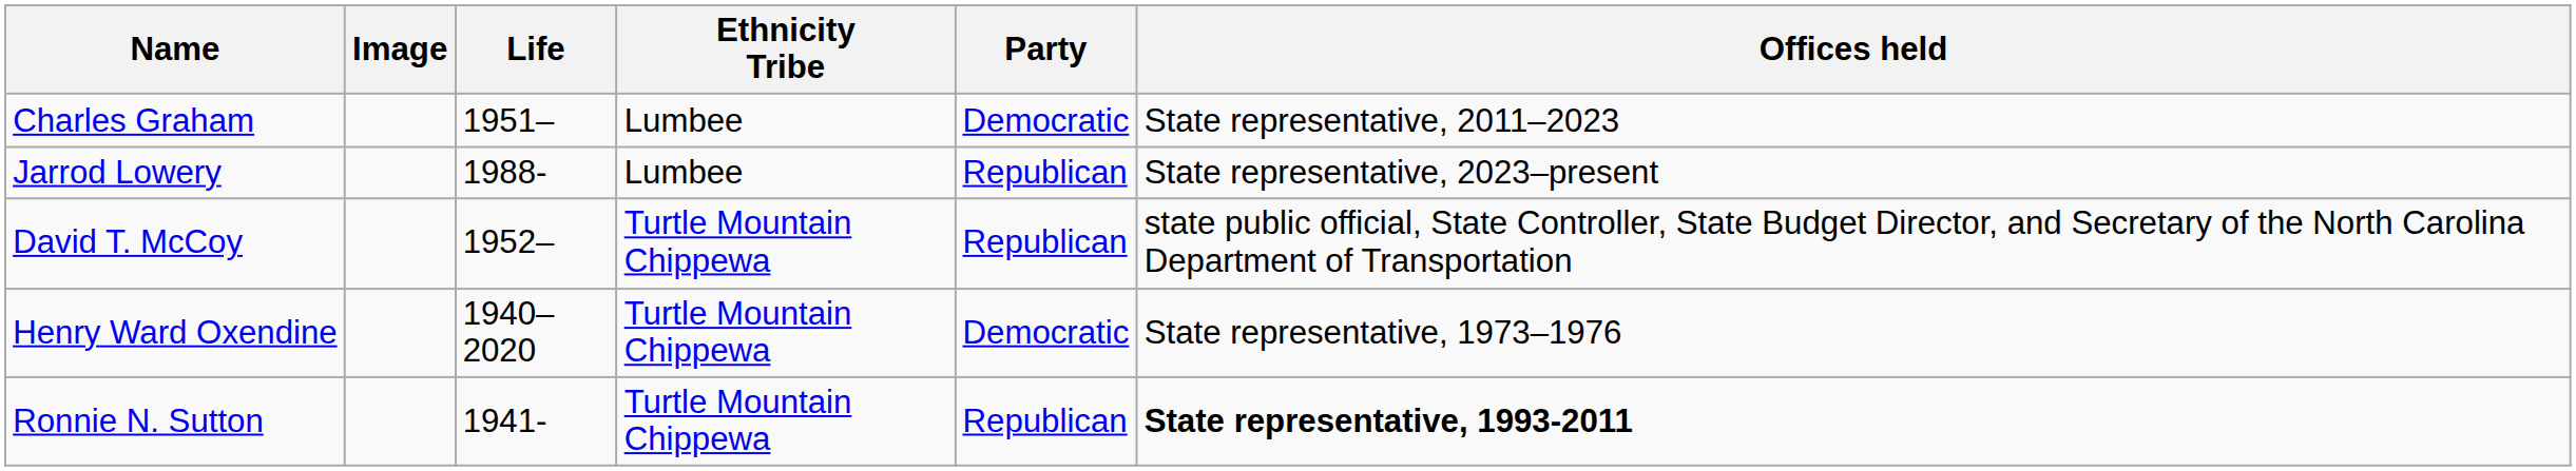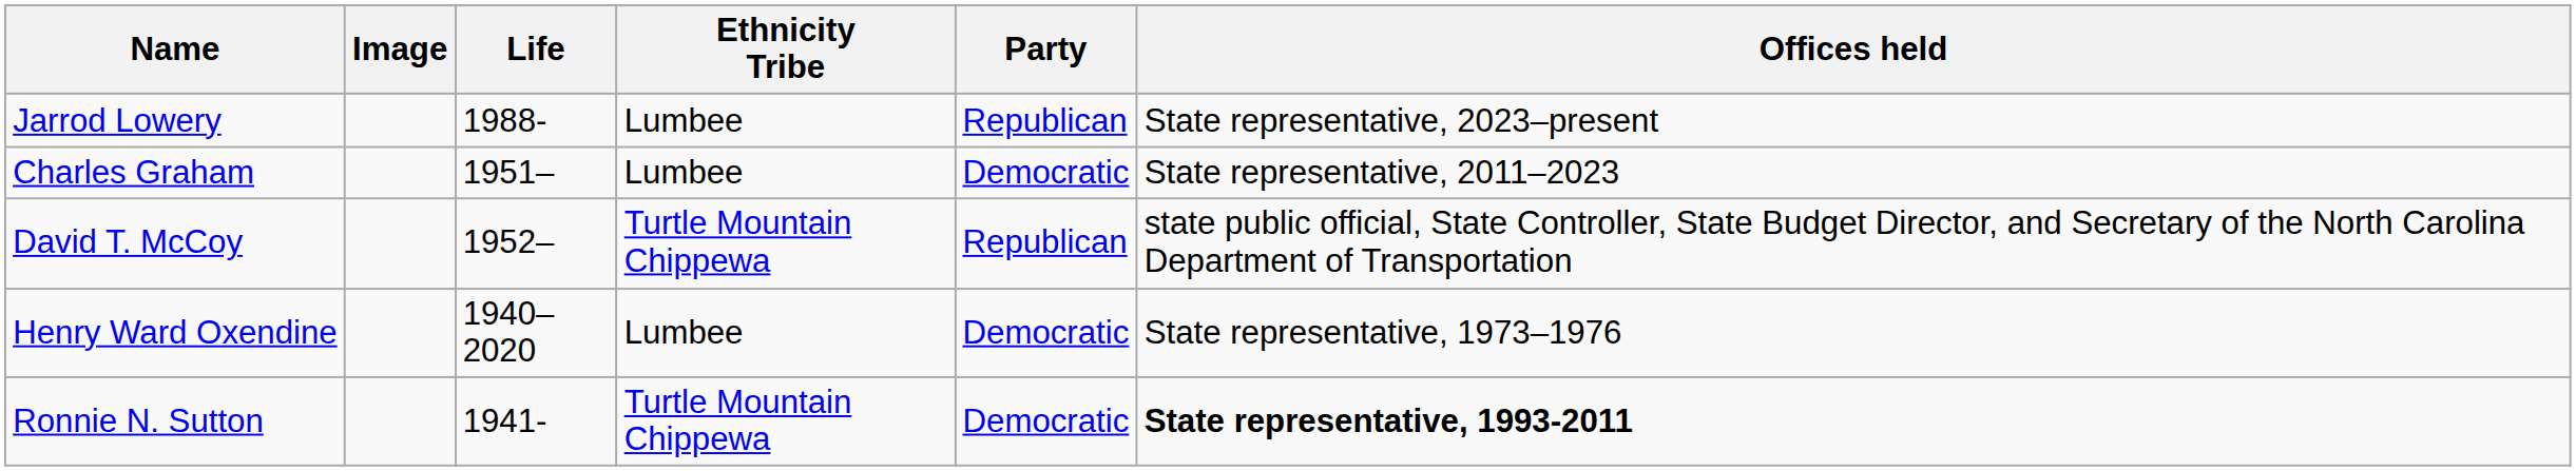rows swapped: Charles Graham <-> Jarrod Lowery
Henry Ward Oxendine | Ethnicity Tribe: Turtle Mountain Chippewa -> Lumbee
Ronnie N. Sutton | Party: Republican -> Democratic
